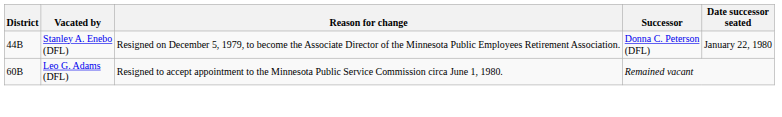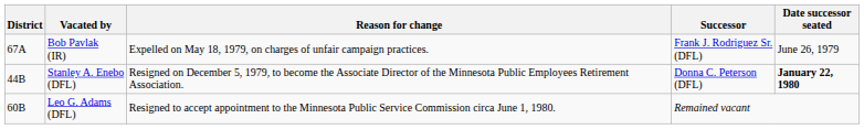+ row: 67A | Bob Pavlak (IR) | Expelled on May 18, 1979, on charges of unfair campaign practices. | Frank J. Rodriguez Sr. (DFL) | June 26, 1979
Stanley A. Enebo (DFL) | Date successor seated: normal -> bold
